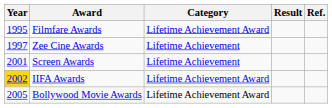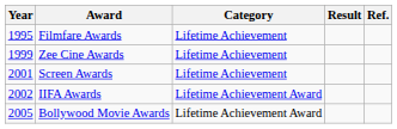Filmfare Awards | Category: Lifetime Achievement Award -> Lifetime Achievement
Zee Cine Awards | Year: 1997 -> 1999
IIFA Awards | Year: gold background -> no background
